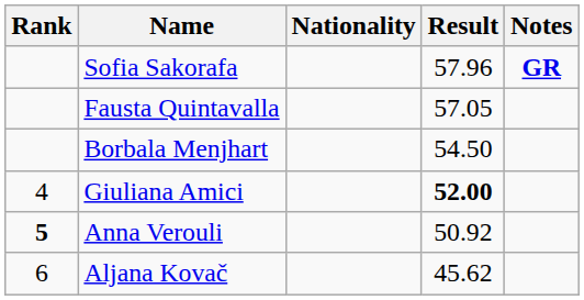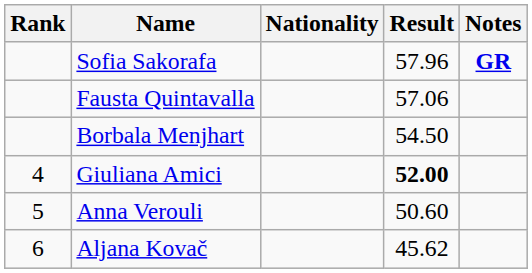Fausta Quintavalla | Result: 57.05 -> 57.06
Anna Verouli | Rank: bold -> normal
Anna Verouli | Result: 50.92 -> 50.60
